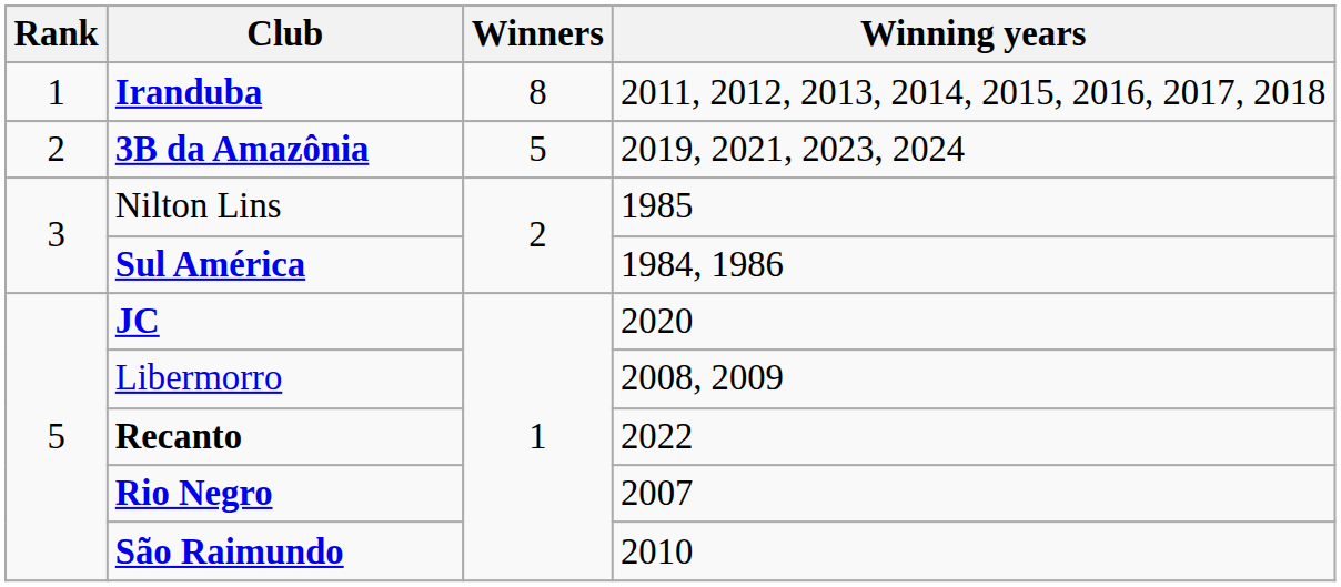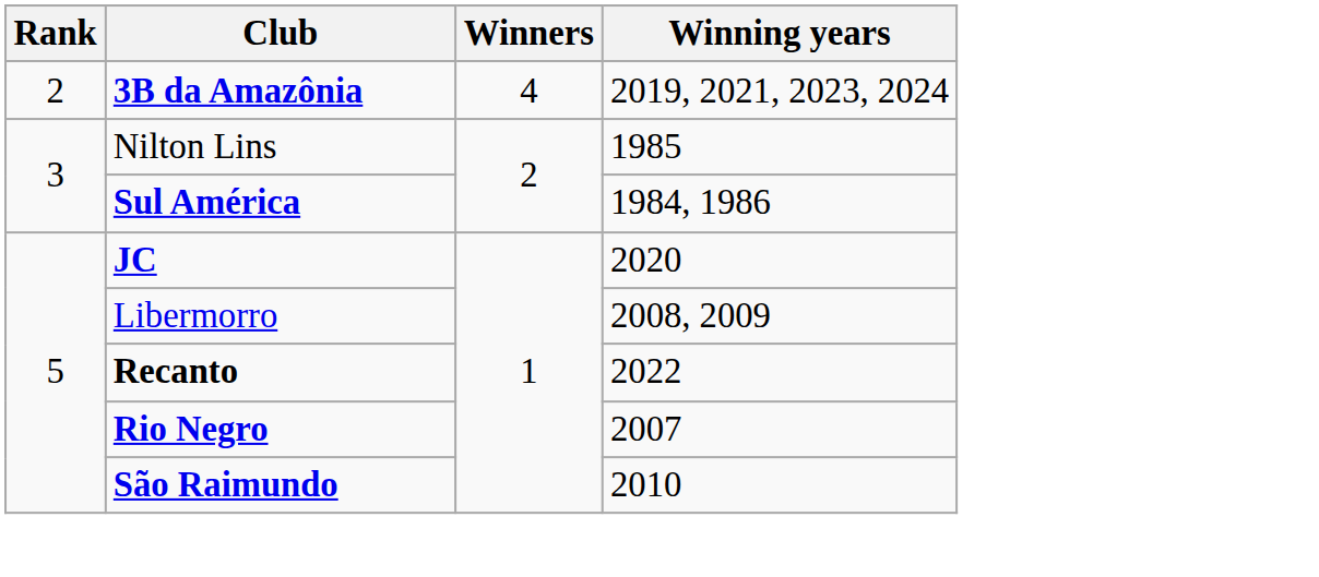- row: 1 | Iranduba | 8 | 2011, 2012, 2013, 2014, 2015, 2016, 2017, 2018
3B da Amazônia | Winners: 5 -> 4
